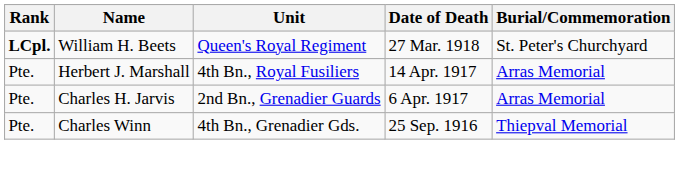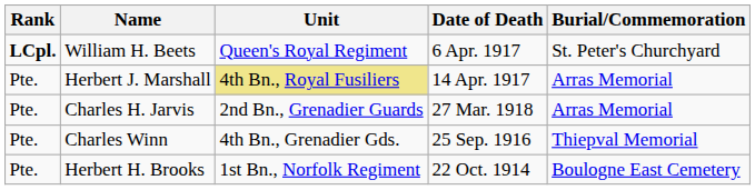William H. Beets | Date of Death: 27 Mar. 1918 -> 6 Apr. 1917
Herbert J. Marshall | Unit: no background -> khaki background
Charles H. Jarvis | Date of Death: 6 Apr. 1917 -> 27 Mar. 1918
+ row: Pte. | Herbert H. Brooks | 1st Bn., Norfolk Regiment | 22 Oct. 1914 | Boulogne East Cemetery
